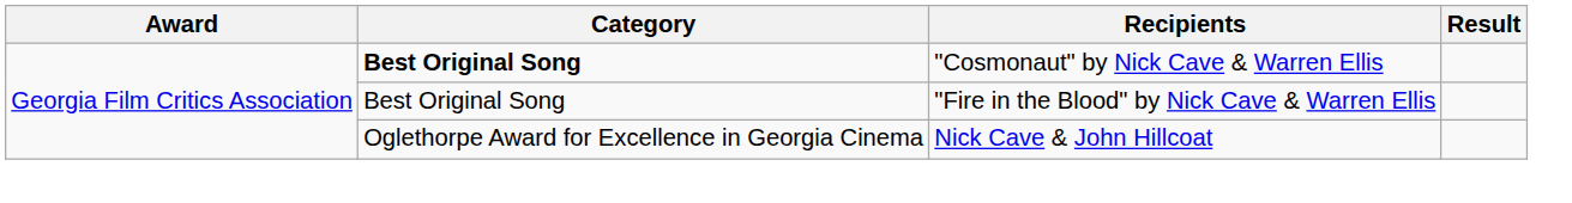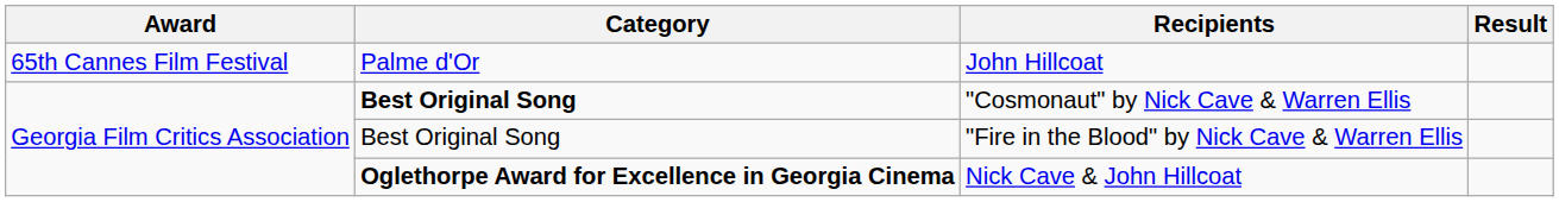+ row: 65th Cannes Film Festival | Palme d'Or | John Hillcoat
Nick Cave & John Hillcoat | Category: normal -> bold
